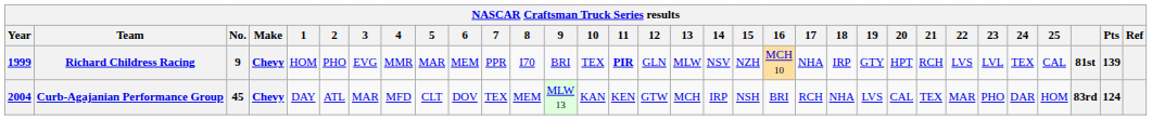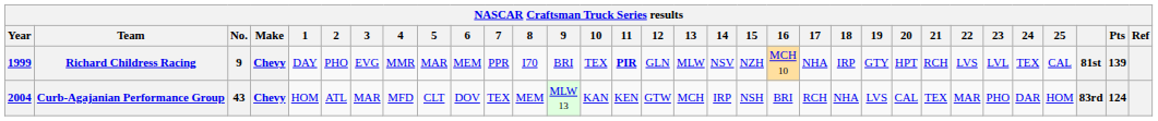Richard Childress Racing | 1: HOM -> DAY
Curb-Agajanian Performance Group | No.: 45 -> 43
Curb-Agajanian Performance Group | 1: DAY -> HOM
